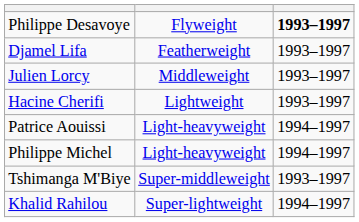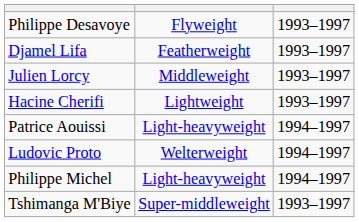Philippe Desavoye | column 3: bold -> normal
+ row: Ludovic Proto | Welterweight | 1994–1997
- row: Khalid Rahilou | Super-lightweight | 1994–1997
